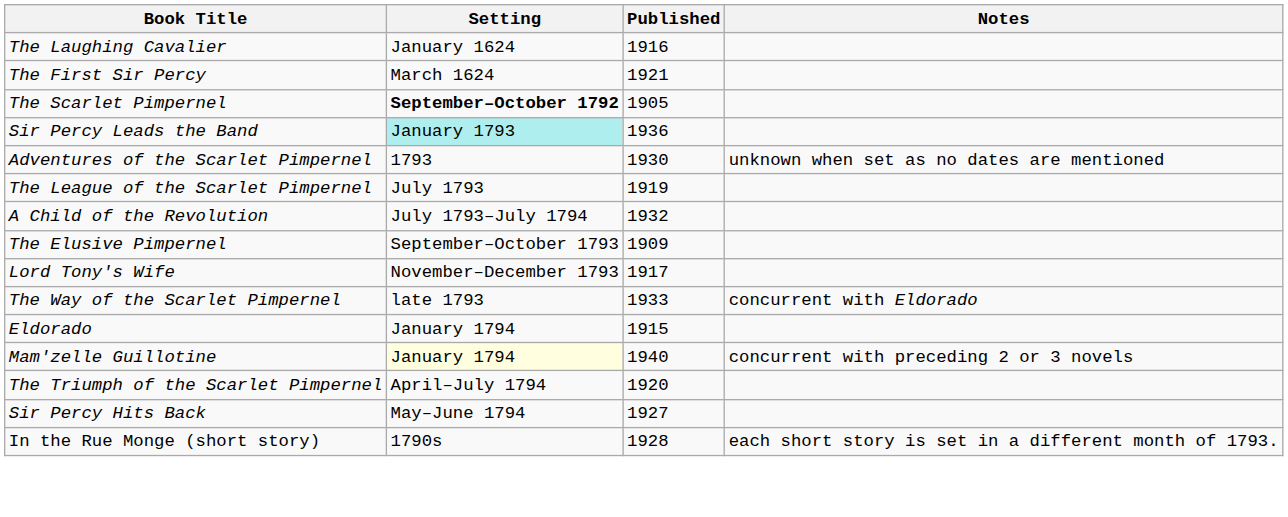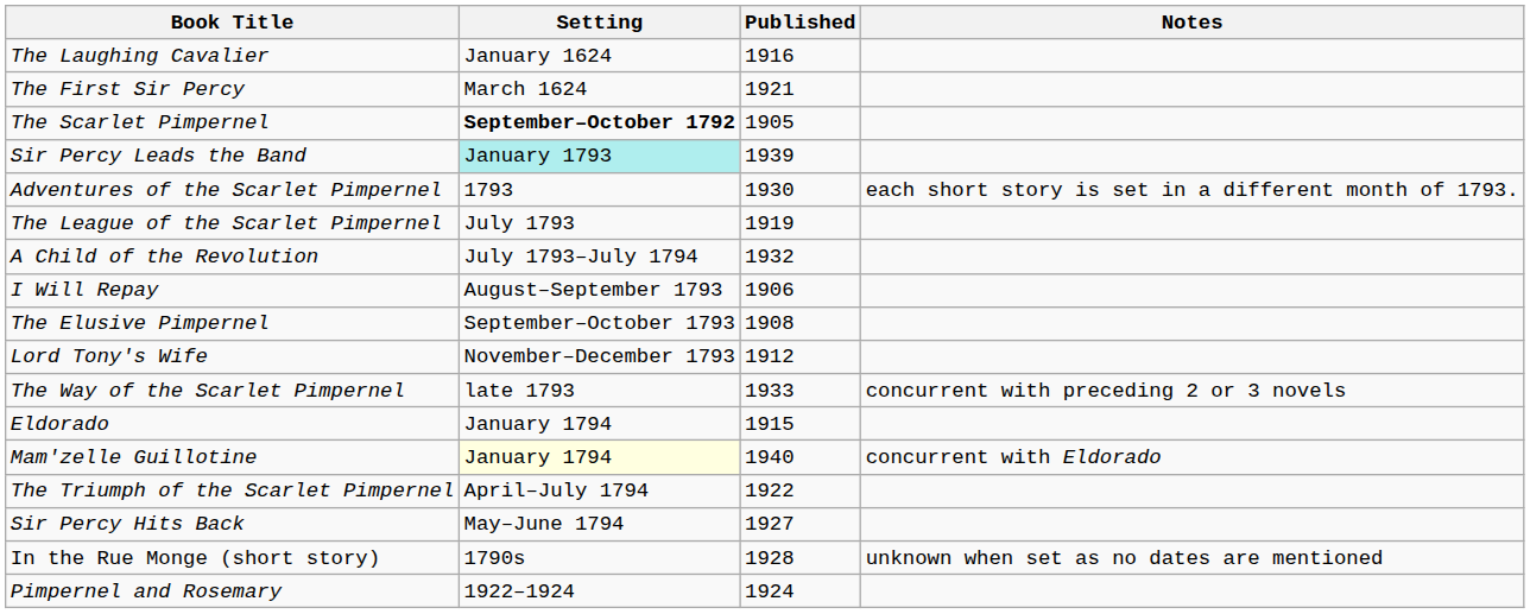Sir Percy Leads the Band | Published: 1936 -> 1939
Adventures of the Scarlet Pimpernel | Notes: unknown when set as no dates are mentioned -> each short story is set in a different month of 1793.
+ row: I Will Repay | August–September 1793 | 1906
The Elusive Pimpernel | Published: 1909 -> 1908
Lord Tony's Wife | Published: 1917 -> 1912
The Way of the Scarlet Pimpernel | Notes: concurrent with Eldorado -> concurrent with preceding 2 or 3 novels
Mam'zelle Guillotine | Notes: concurrent with preceding 2 or 3 novels -> concurrent with Eldorado
The Triumph of the Scarlet Pimpernel | Published: 1920 -> 1922
In the Rue Monge (short story) | Notes: each short story is set in a different month of 1793. -> unknown when set as no dates are mentioned
+ row: Pimpernel and Rosemary | 1922–1924 | 1924
